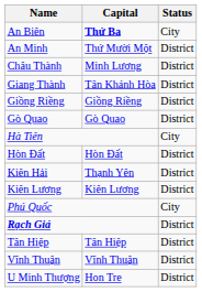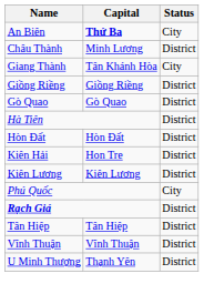- row: An Minh | Thứ Mười Một | District
Giang Thành | Status: District -> City
Hà Tiên | Status: City -> District
Kiên Hải | Capital: Thạnh Yên -> Hon Tre
U Minh Thượng | Capital: Hon Tre -> Thạnh Yên
